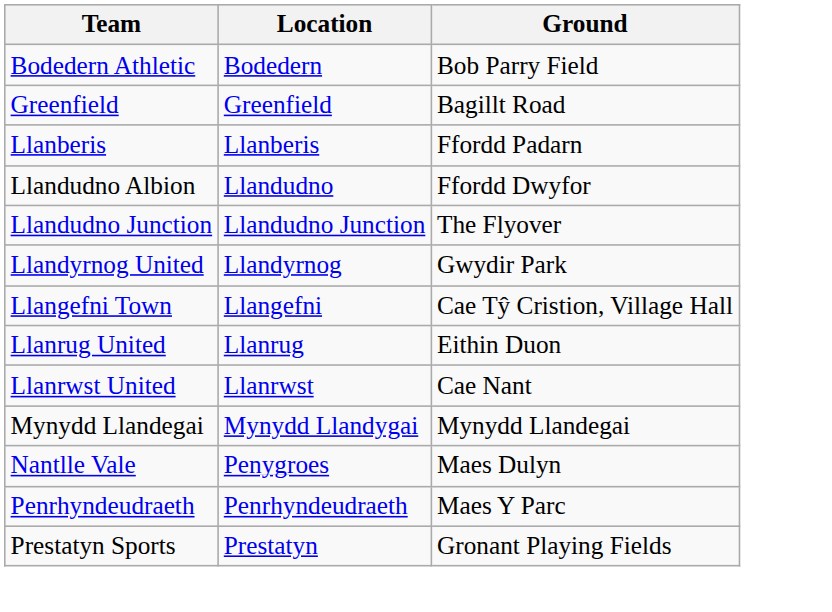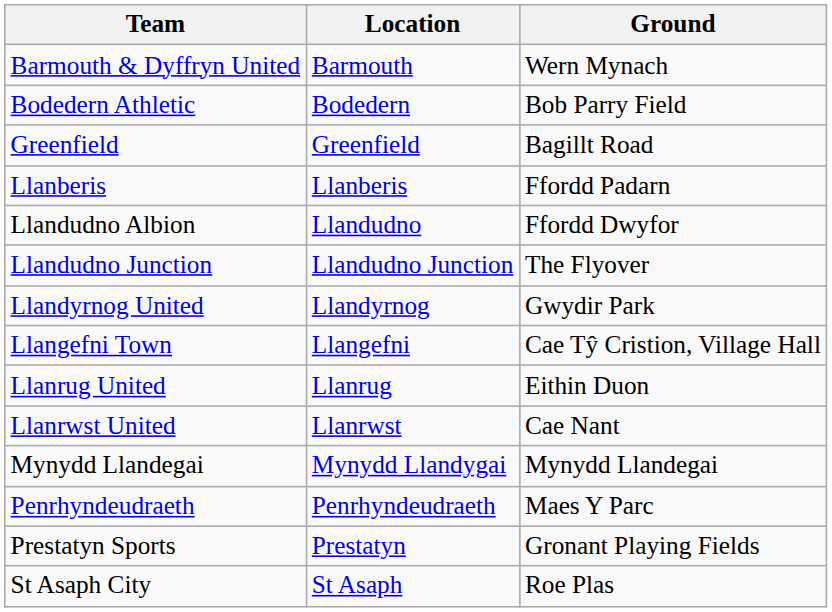+ row: Barmouth & Dyffryn United | Barmouth | Wern Mynach
- row: Nantlle Vale | Penygroes | Maes Dulyn
+ row: St Asaph City | St Asaph | Roe Plas
